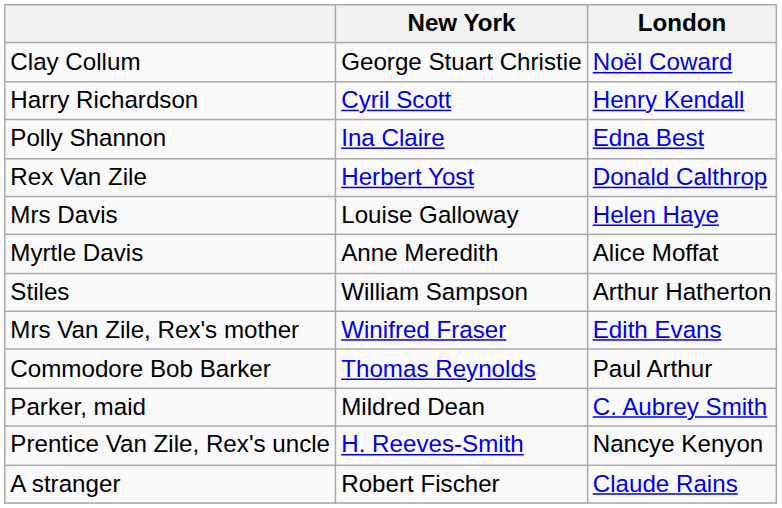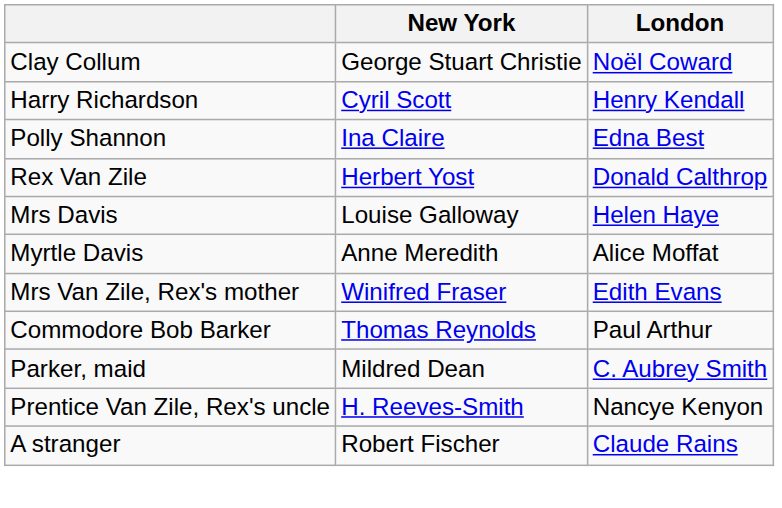- row: Stiles | William Sampson | Arthur Hatherton
